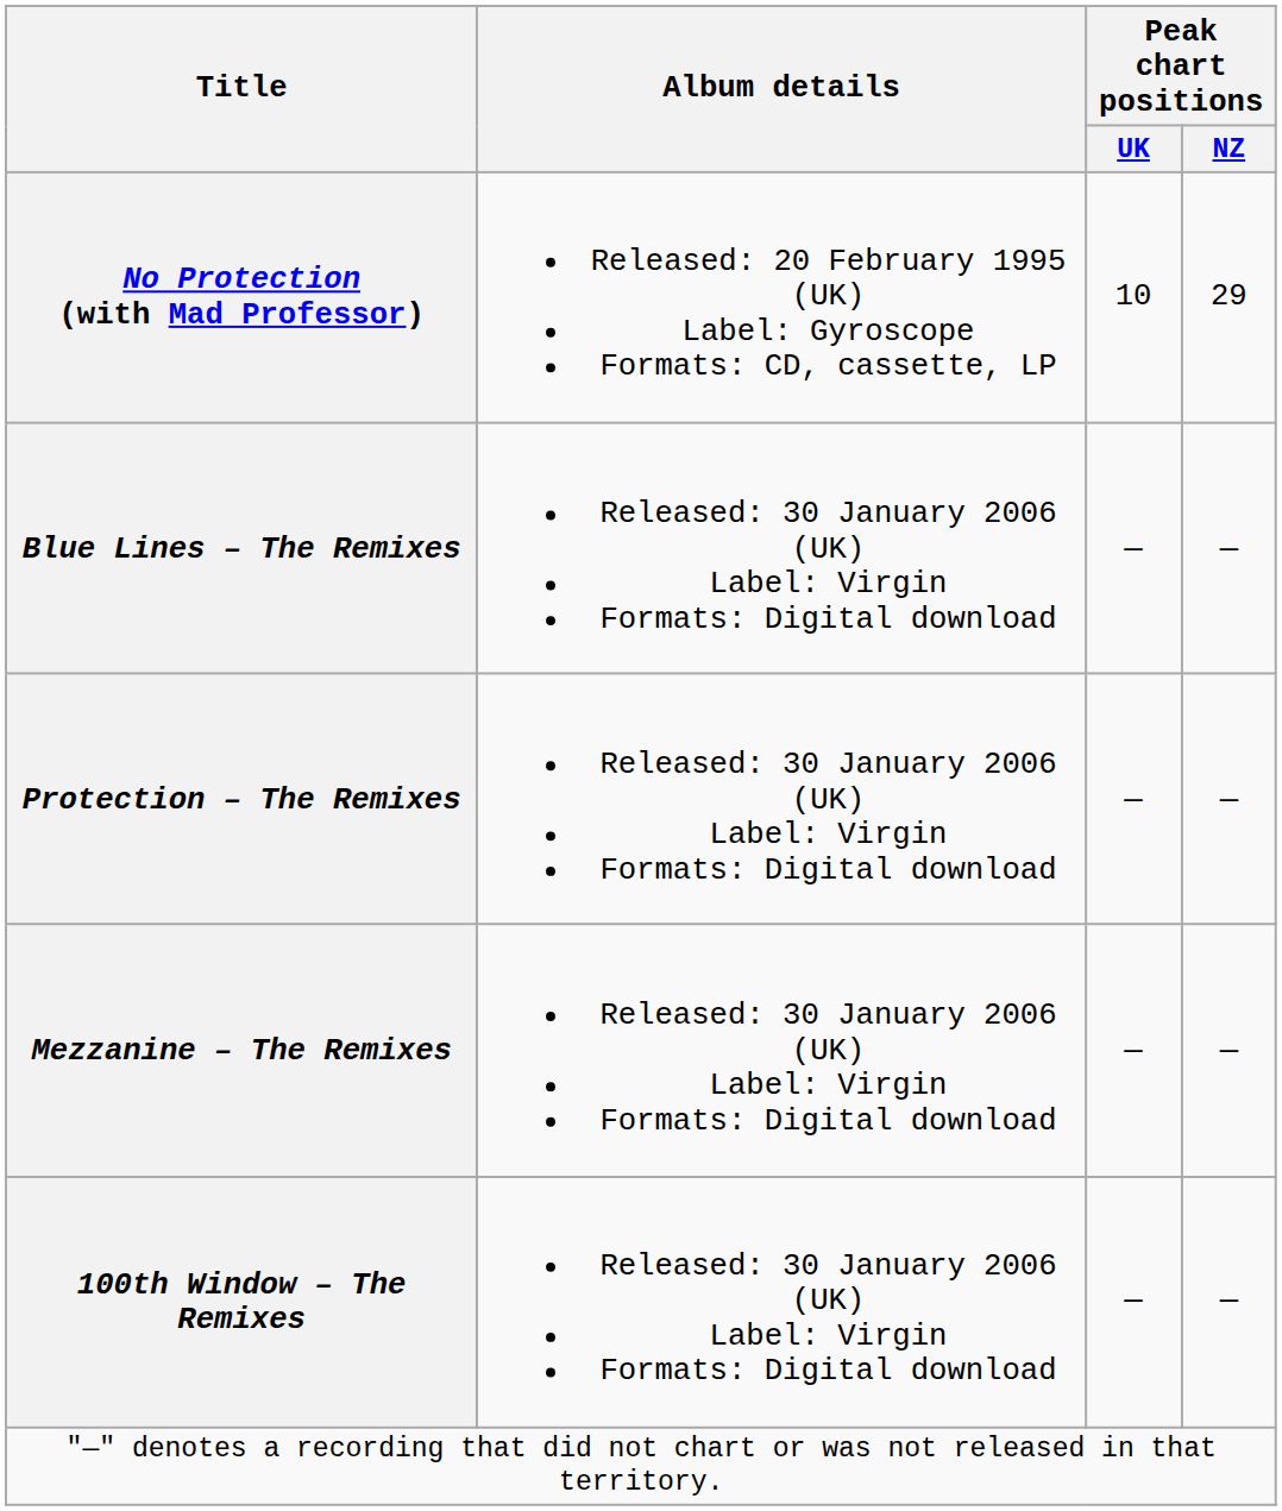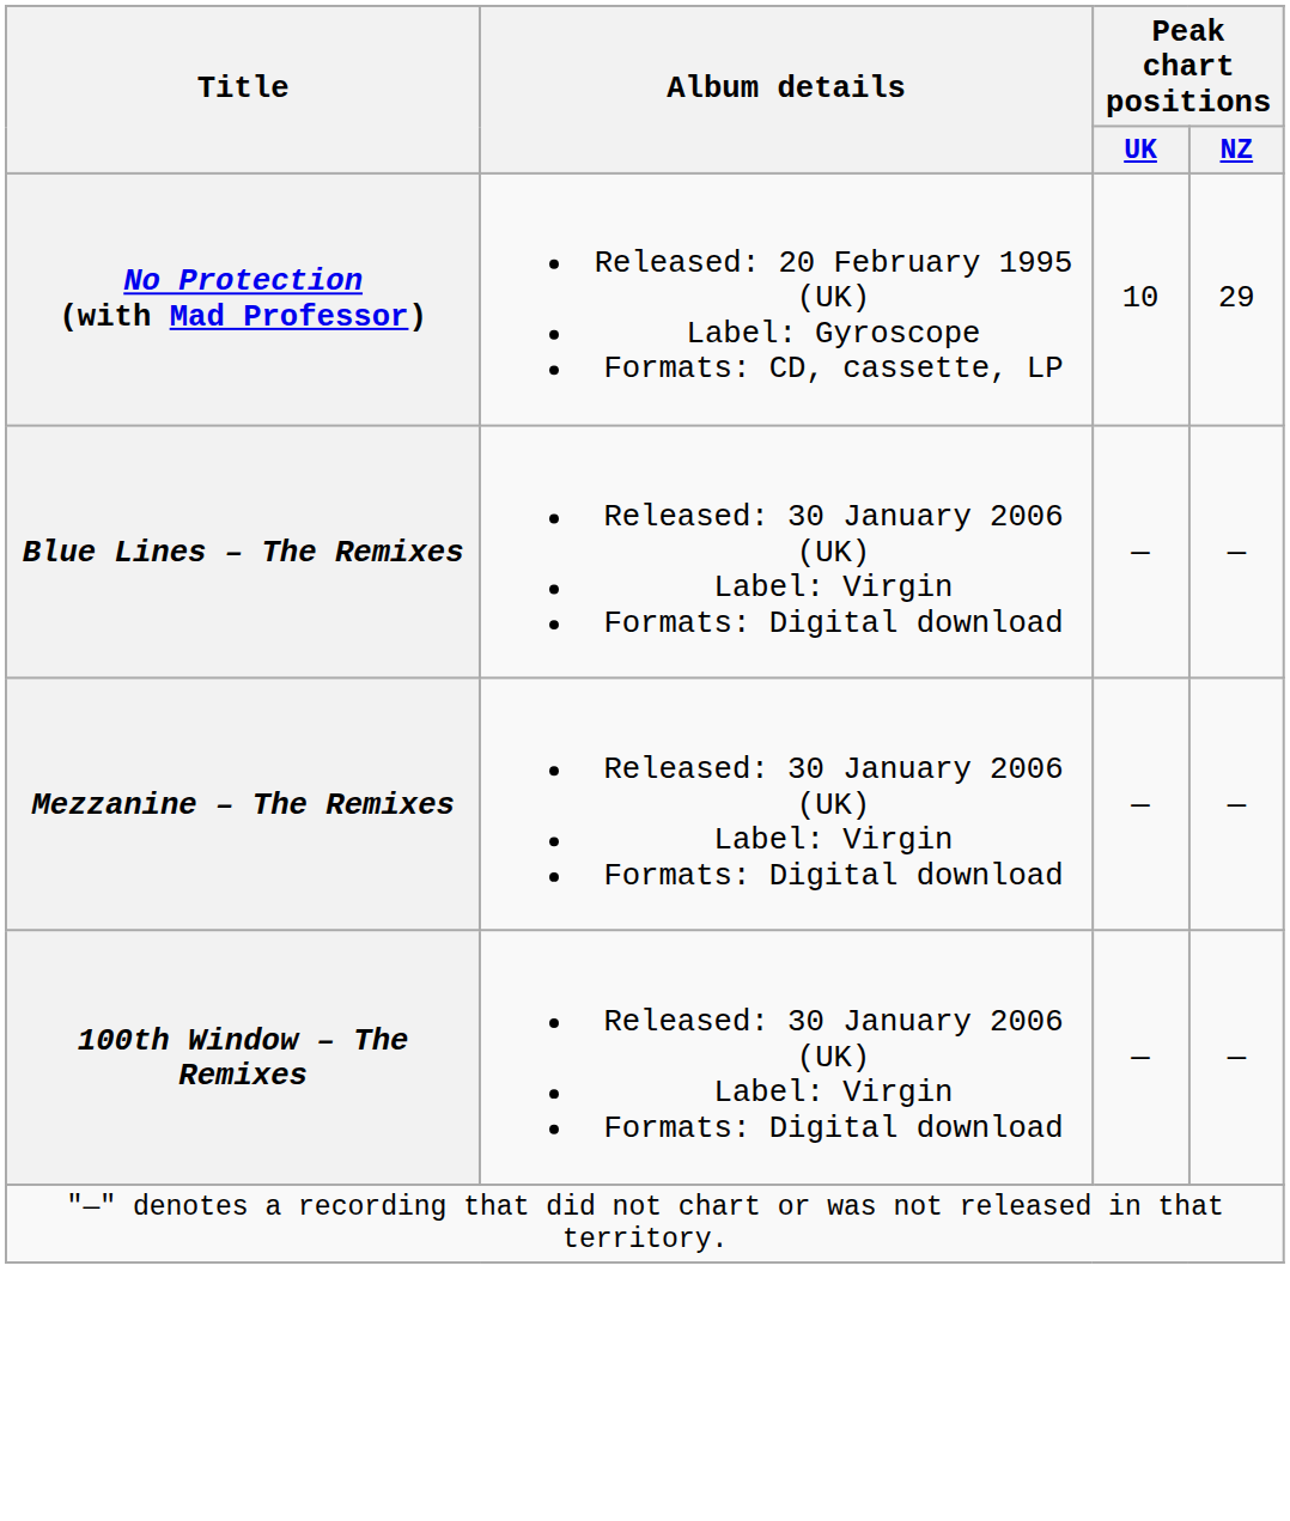- row: Protection – The Remixes | Released: 30 January 2006 (UK) Label: Virgin Formats: Digital download | — | —
